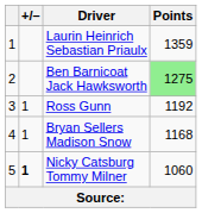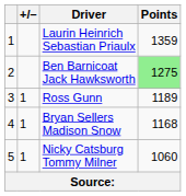Ross Gunn | Points: 1192 -> 1189
Nicky Catsburg Tommy Milner | +/–: bold -> normal
